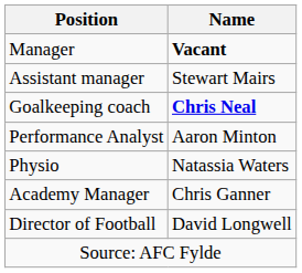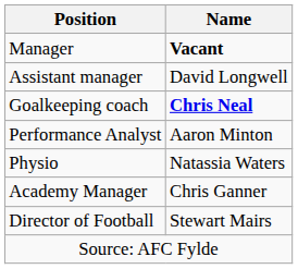Assistant manager | Name: Stewart Mairs -> David Longwell
Director of Football | Name: David Longwell -> Stewart Mairs
